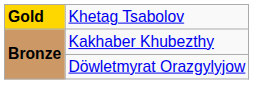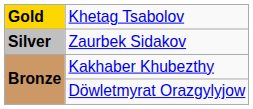+ row: Silver | Zaurbek Sidakov
